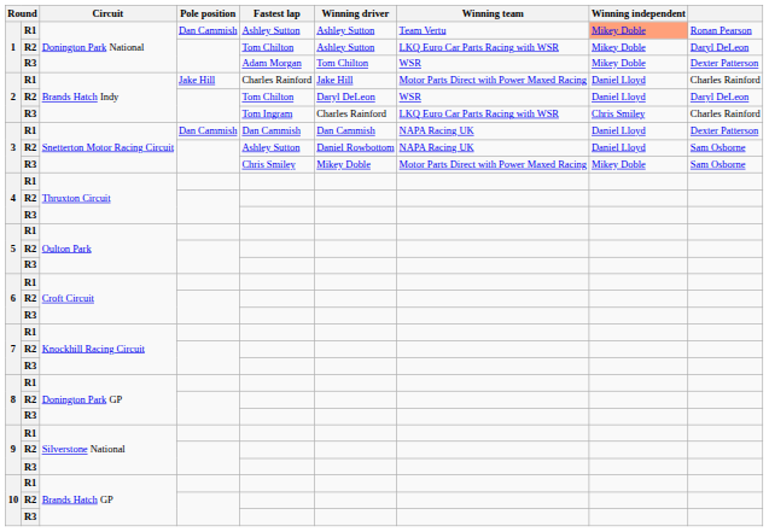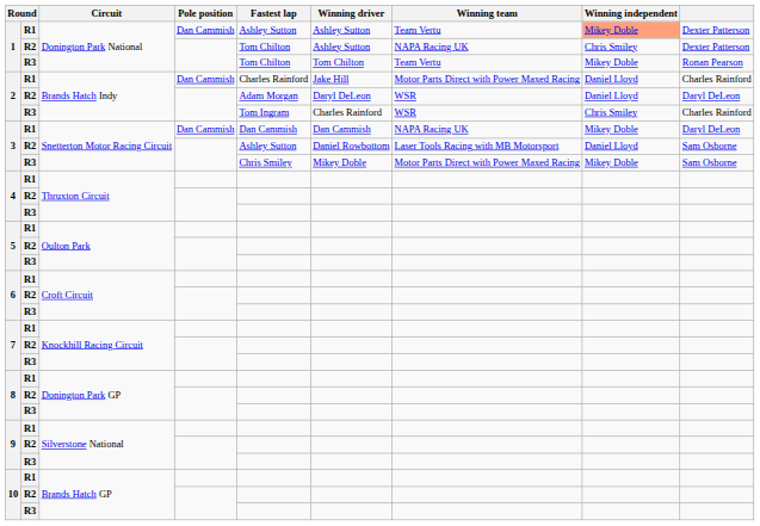1 / R1 | column 9: Ronan Pearson -> Dexter Patterson
1 / R2 | Winning team: LKQ Euro Car Parts Racing with WSR -> NAPA Racing UK
1 / R2 | Winning independent: Mikey Doble -> Chris Smiley
1 / R2 | column 9: Daryl DeLeon -> Dexter Patterson
1 / R3 | Fastest lap: Adam Morgan -> Tom Chilton
1 / R3 | Winning team: WSR -> Team Vertu
1 / R3 | column 9: Dexter Patterson -> Ronan Pearson
2 / R1 | Pole position: Jake Hill -> Dan Cammish
2 / R2 | Fastest lap: Tom Chilton -> Adam Morgan
2 / R3 | Winning team: LKQ Euro Car Parts Racing with WSR -> WSR
3 / R1 | Winning independent: Daniel Lloyd -> Mikey Doble
3 / R1 | column 9: Dexter Patterson -> Daryl DeLeon
3 / R2 | Winning team: NAPA Racing UK -> Laser Tools Racing with MB Motorsport
